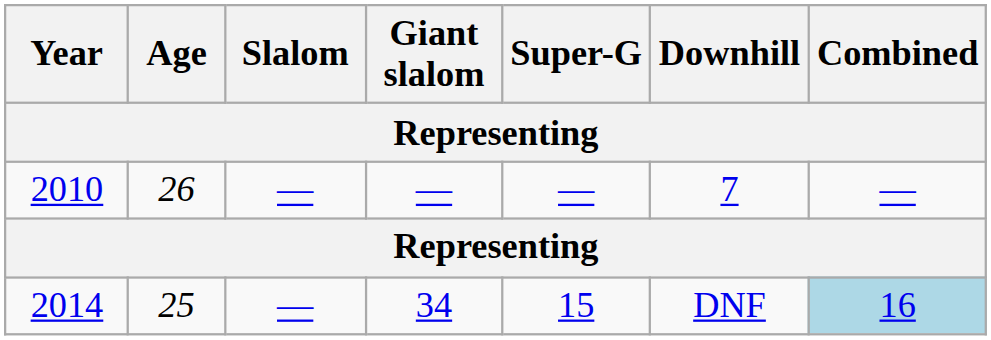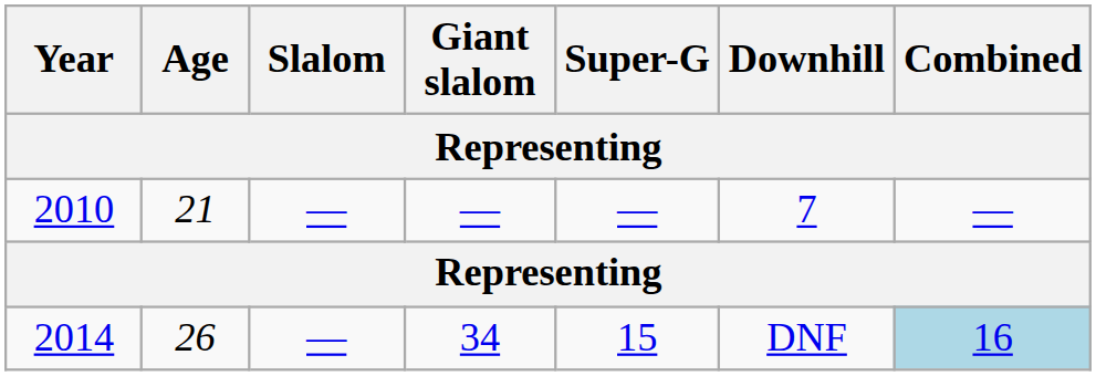2010 | Age: 26 -> 21
2014 | Age: 25 -> 26
